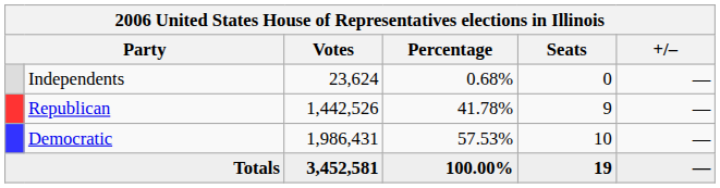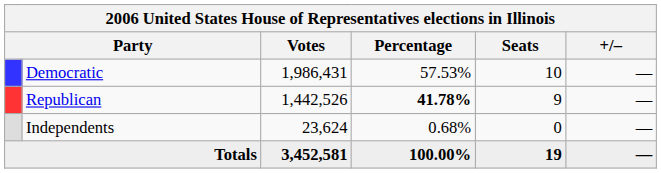rows swapped: Democratic <-> Independents
Republican | Percentage: normal -> bold
